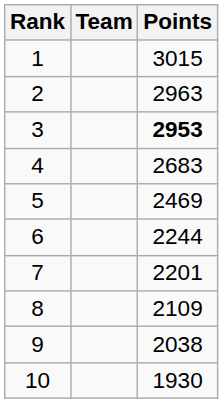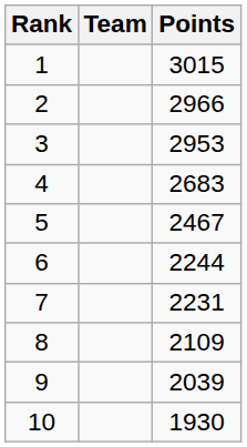2 | Points: 2963 -> 2966
3 | Points: bold -> normal
5 | Points: 2469 -> 2467
7 | Points: 2201 -> 2231
9 | Points: 2038 -> 2039
